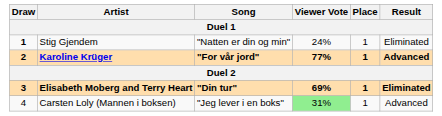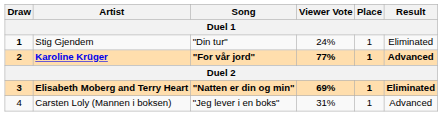Stig Gjendem | Song: "Natten er din og min" -> "Din tur"
Elisabeth Moberg and Terry Heart | Song: "Din tur" -> "Natten er din og min"
Carsten Loly (Mannen i boksen) | Viewer Vote: lightgreen background -> no background
